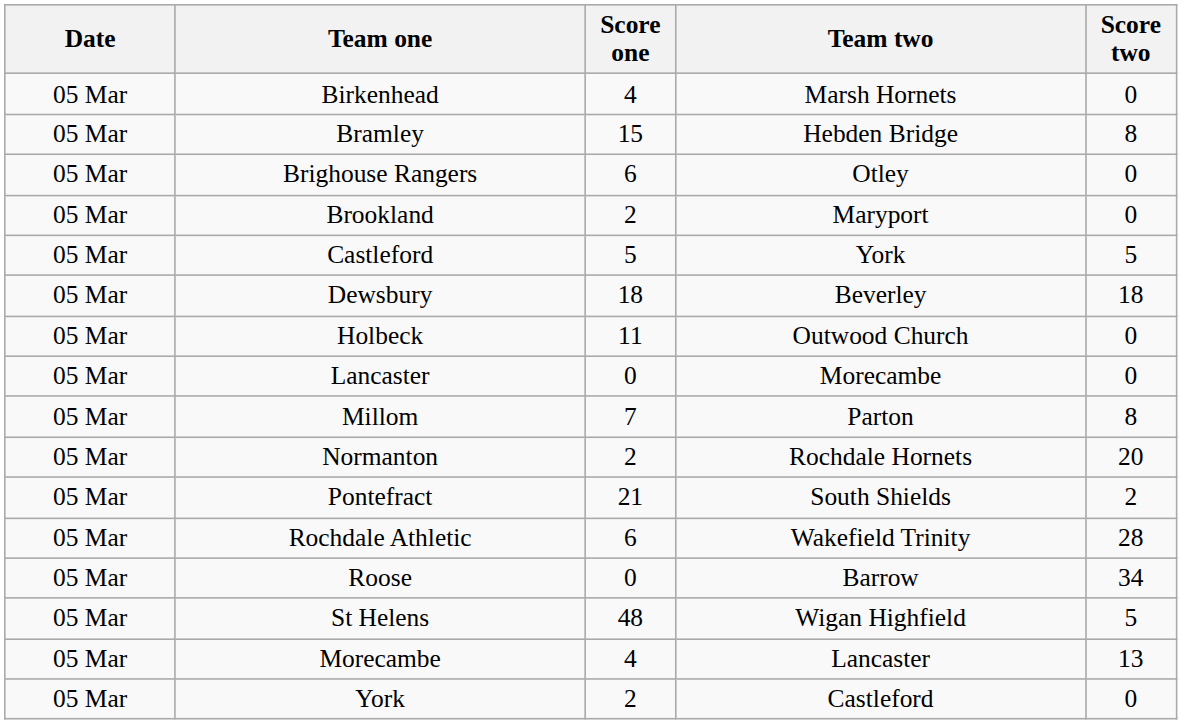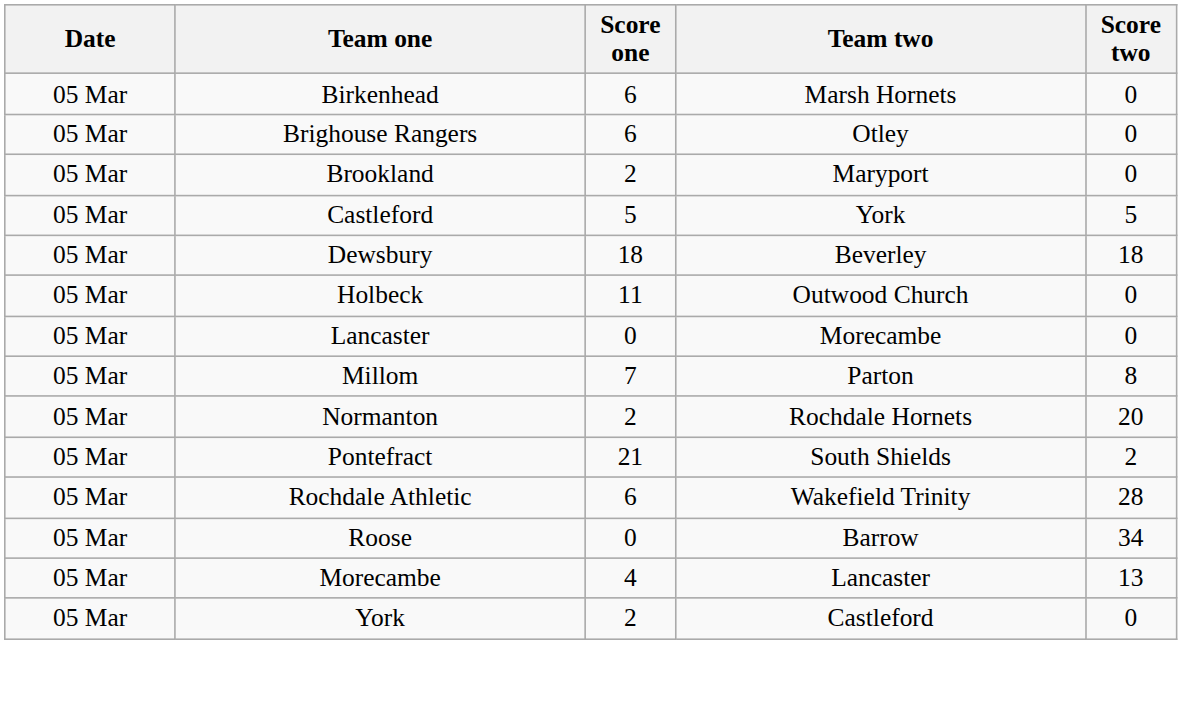Birkenhead | Score one: 4 -> 6
- row: 05 Mar | Bramley | 15 | Hebden Bridge | 8
- row: 05 Mar | St Helens | 48 | Wigan Highfield | 5
